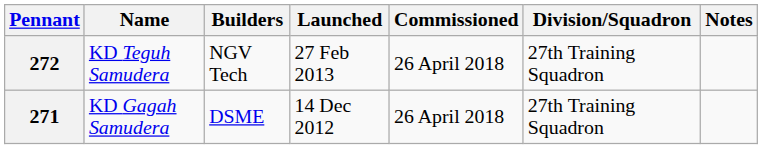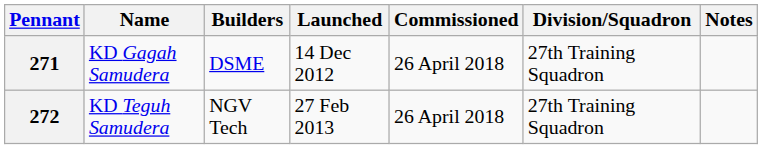rows swapped: 271 <-> 272
